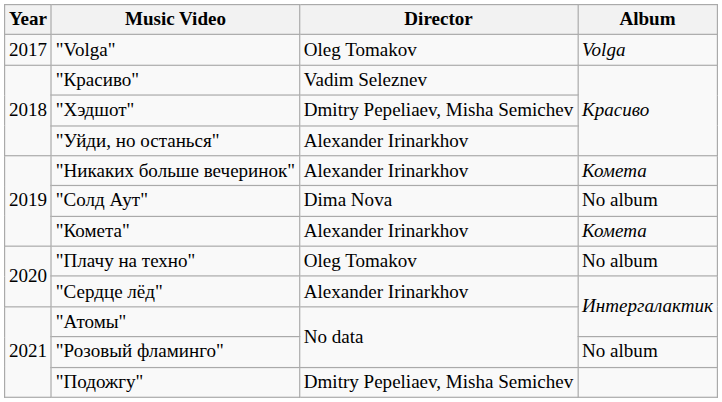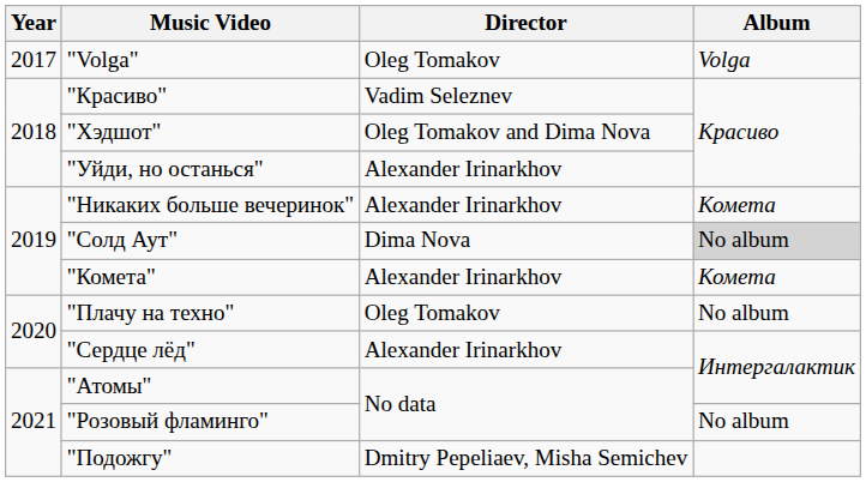"Хэдшот" | Director: Dmitry Pepeliaev, Misha Semichev -> Oleg Tomakov and Dima Nova
"Солд Аут" | Album: no background -> lightgrey background
